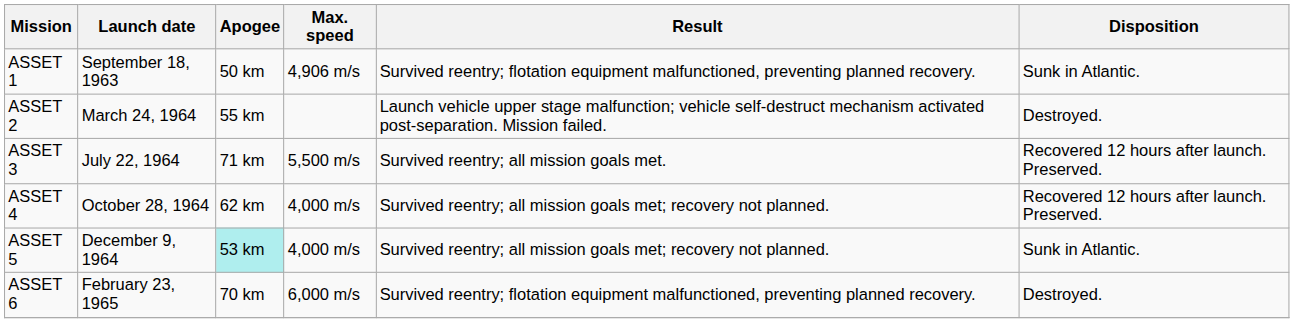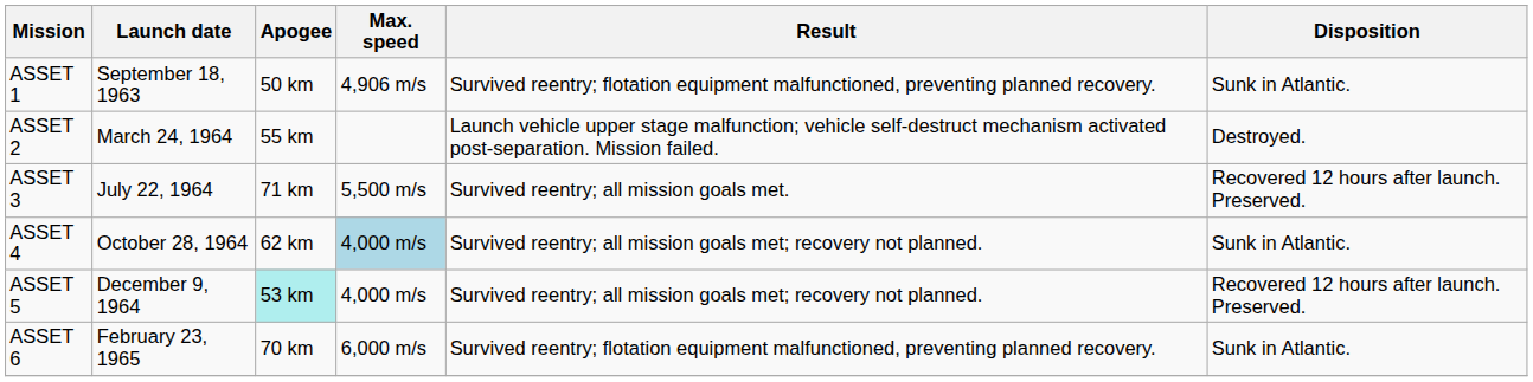ASSET 4 | Max. speed: no background -> lightblue background
ASSET 4 | Disposition: Recovered 12 hours after launch. Preserved. -> Sunk in Atlantic.
ASSET 5 | Disposition: Sunk in Atlantic. -> Recovered 12 hours after launch. Preserved.
ASSET 6 | Disposition: Destroyed. -> Sunk in Atlantic.
